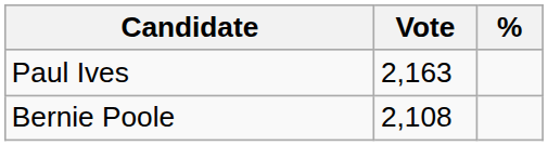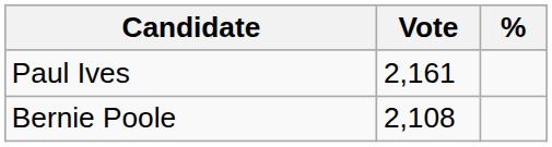Paul Ives | Vote: 2,163 -> 2,161
